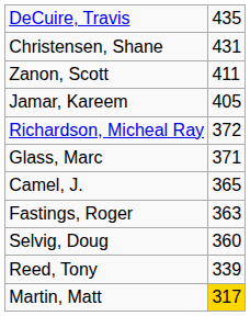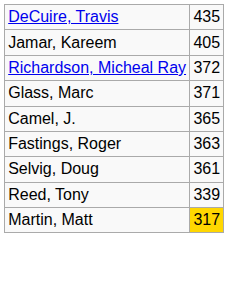- row: Christensen, Shane | 431
- row: Zanon, Scott | 411
Selvig, Doug | column 2: 360 -> 361
